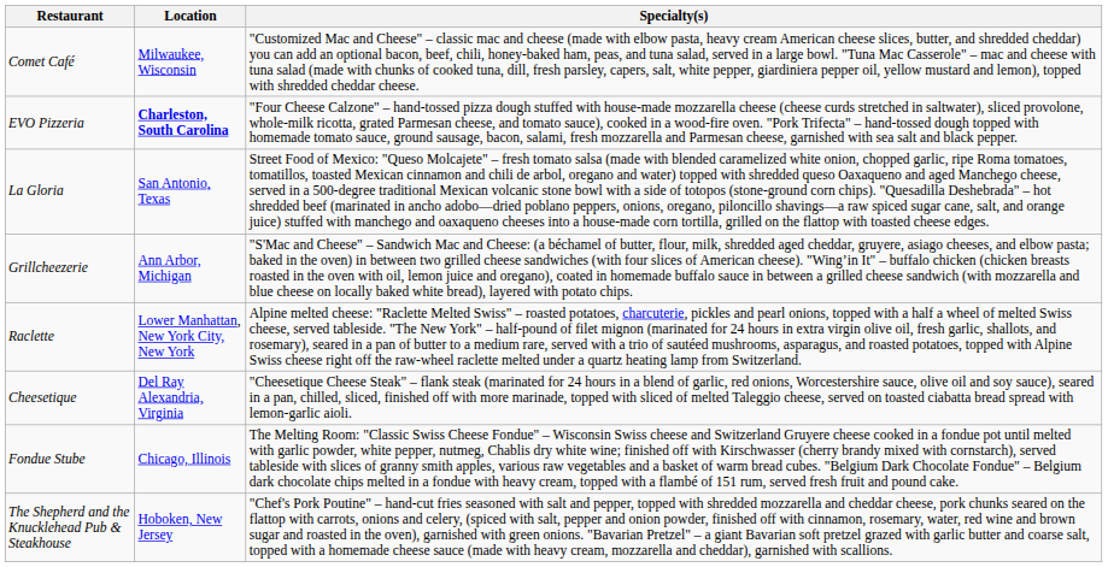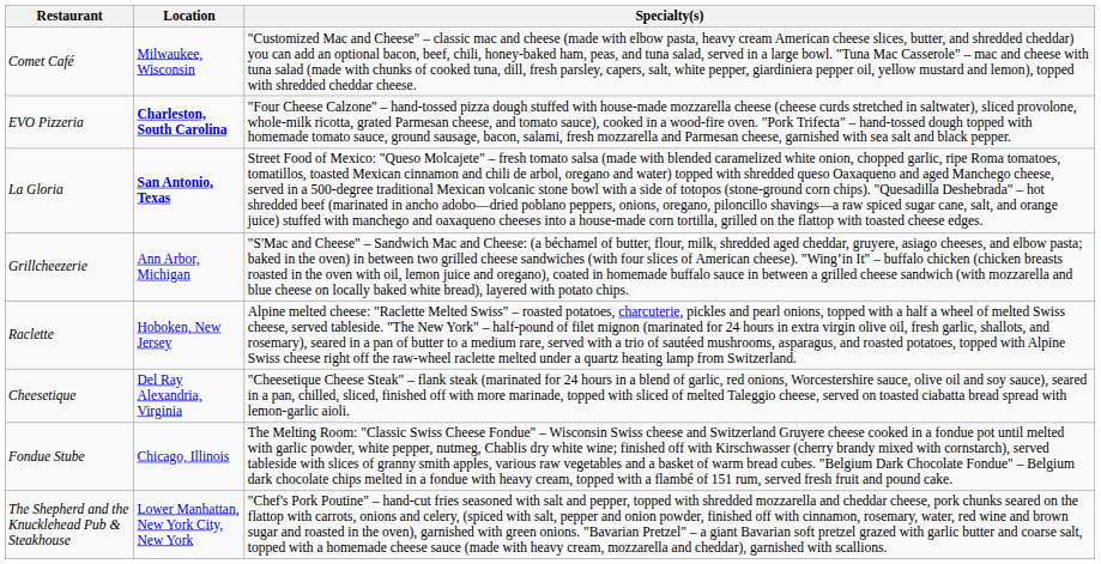La Gloria | Location: normal -> bold
Raclette | Location: Lower Manhattan, New York City, New York -> Hoboken, New Jersey
The Shepherd and the Knucklehead Pub & Steakhouse | Location: Hoboken, New Jersey -> Lower Manhattan, New York City, New York
